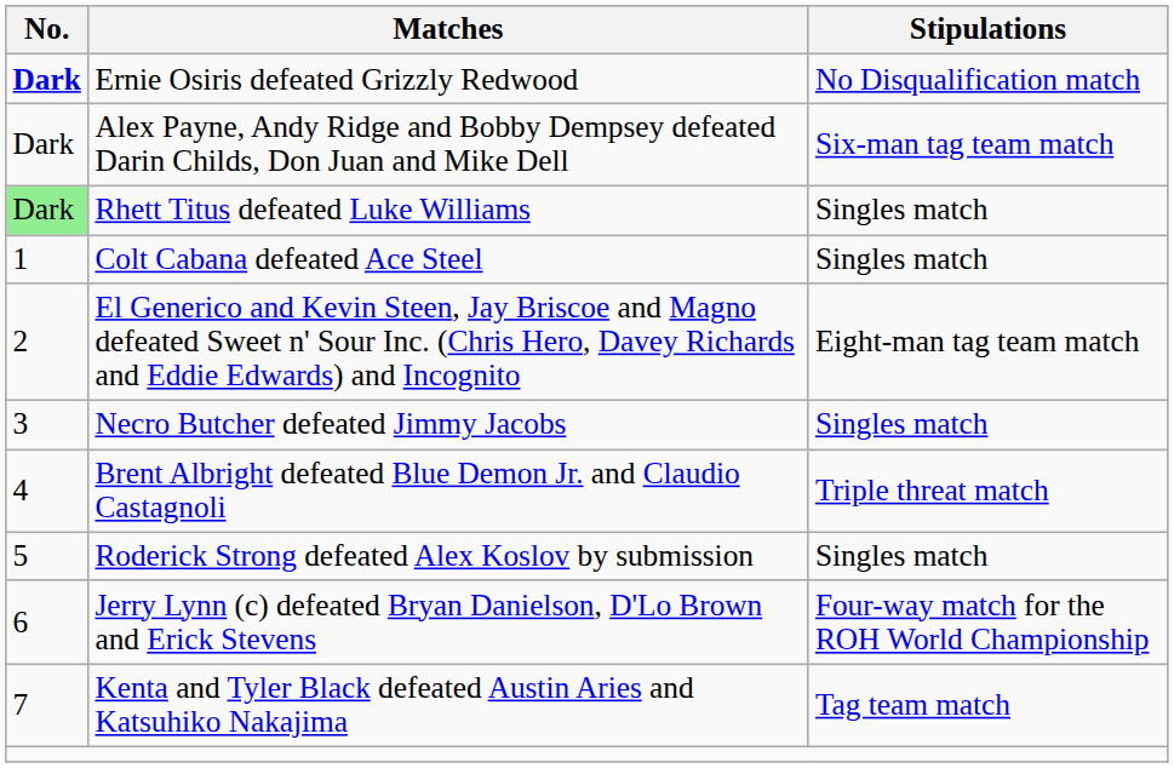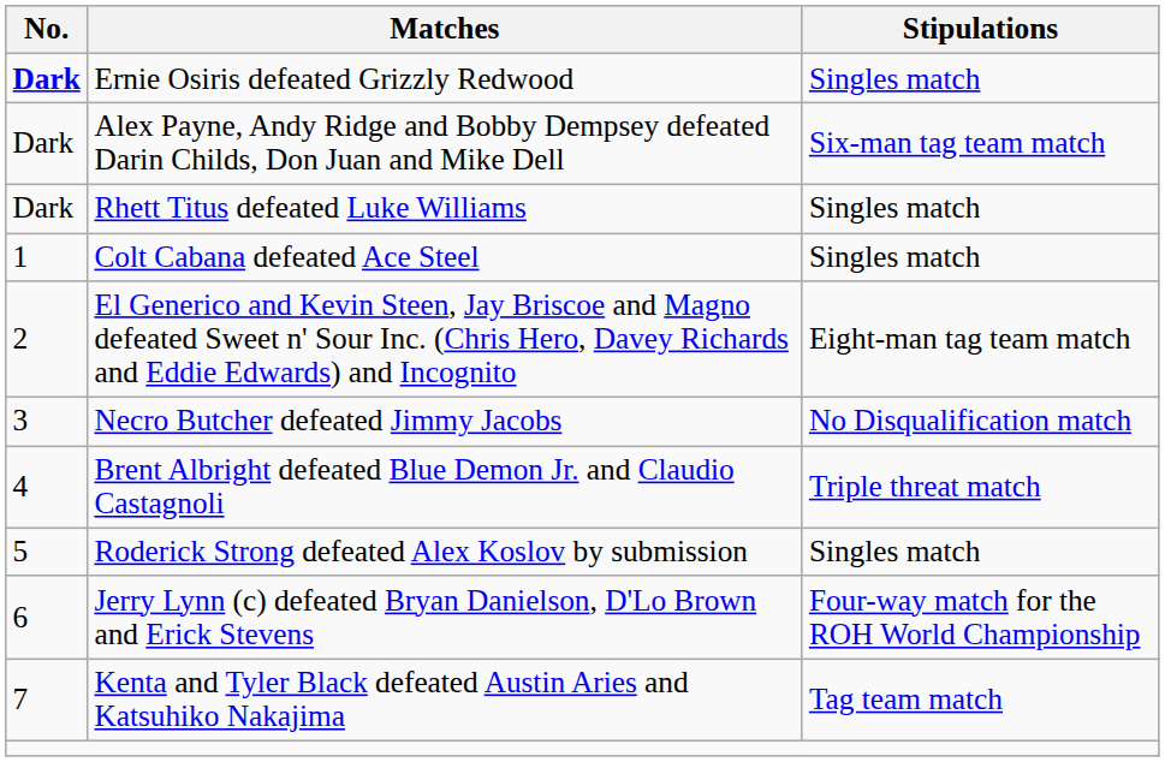Ernie Osiris defeated Grizzly Redwood | Stipulations: No Disqualification match -> Singles match
Rhett Titus defeated Luke Williams | No.: lightgreen background -> no background
Necro Butcher defeated Jimmy Jacobs | Stipulations: Singles match -> No Disqualification match
